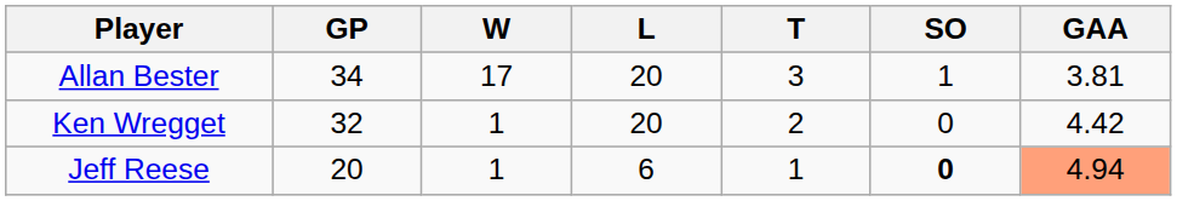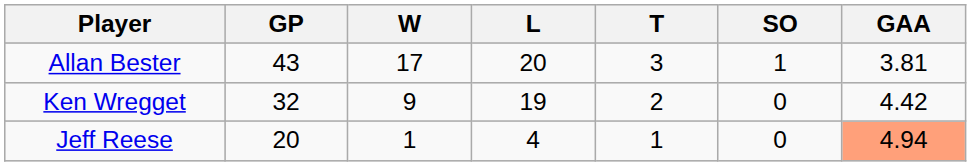Allan Bester | GP: 34 -> 43
Ken Wregget | W: 1 -> 9
Ken Wregget | L: 20 -> 19
Jeff Reese | L: 6 -> 4
Jeff Reese | SO: bold -> normal
